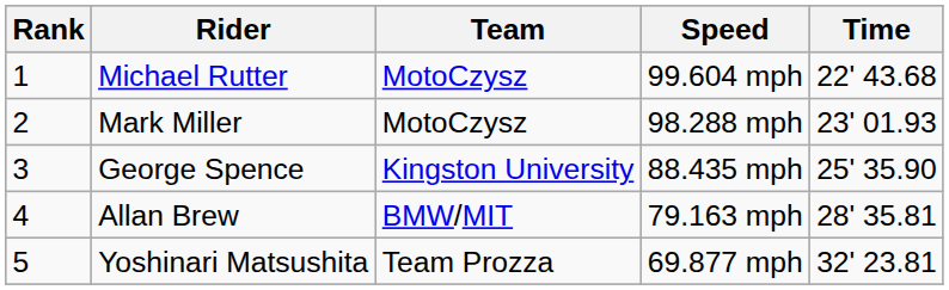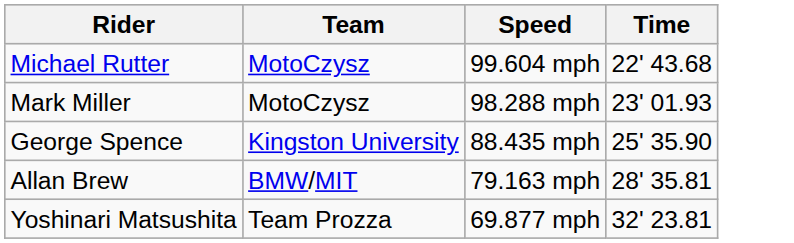- column: Rank | 1 | 2 | 3 | 4 | 5
